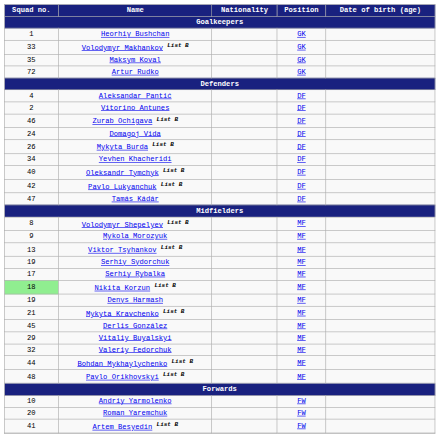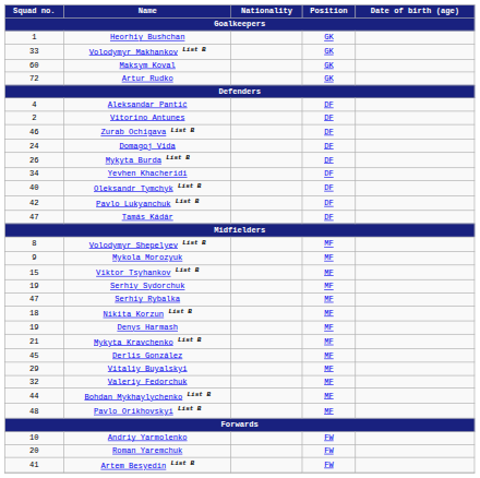Maksym Koval | Squad no. / Goalkeepers: 35 -> 60
Viktor Tsyhankov List B | Squad no. / Goalkeepers: 13 -> 15
Serhiy Rybalka | Squad no. / Goalkeepers: 17 -> 47
Nikita Korzun List B | Squad no. / Goalkeepers: lightgreen background -> no background
